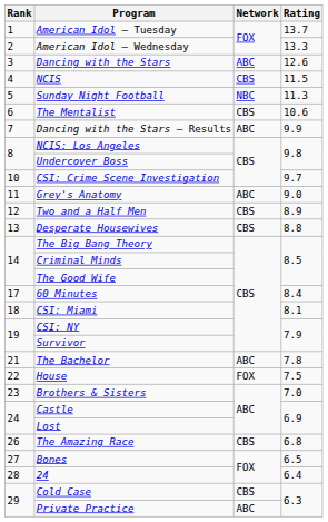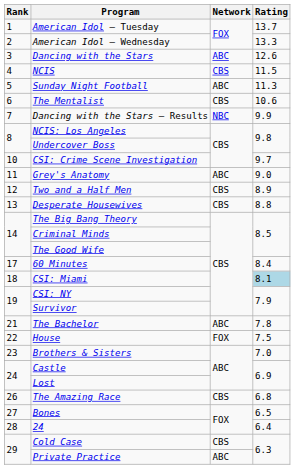Sunday Night Football | Network: NBC -> ABC
Dancing with the Stars — Results | Network: ABC -> NBC
CSI: Miami | Rating: no background -> lightblue background
